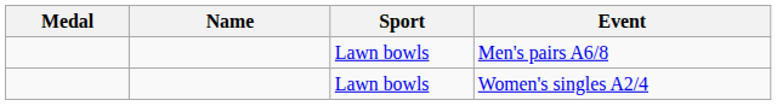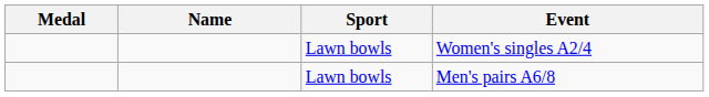rows swapped: Women's singles A2/4 <-> Men's pairs A6/8
